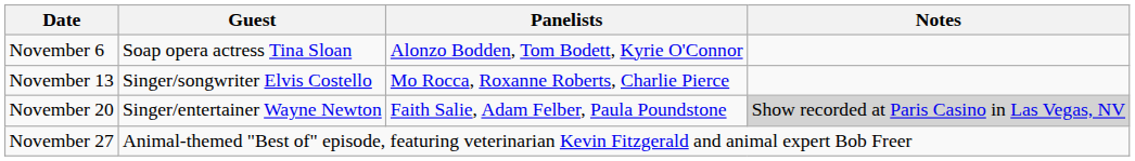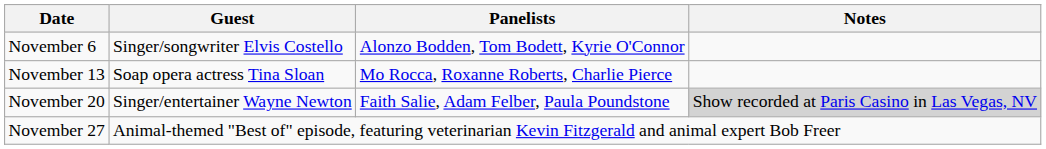November 6 | Guest: Soap opera actress Tina Sloan -> Singer/songwriter Elvis Costello
November 13 | Guest: Singer/songwriter Elvis Costello -> Soap opera actress Tina Sloan
